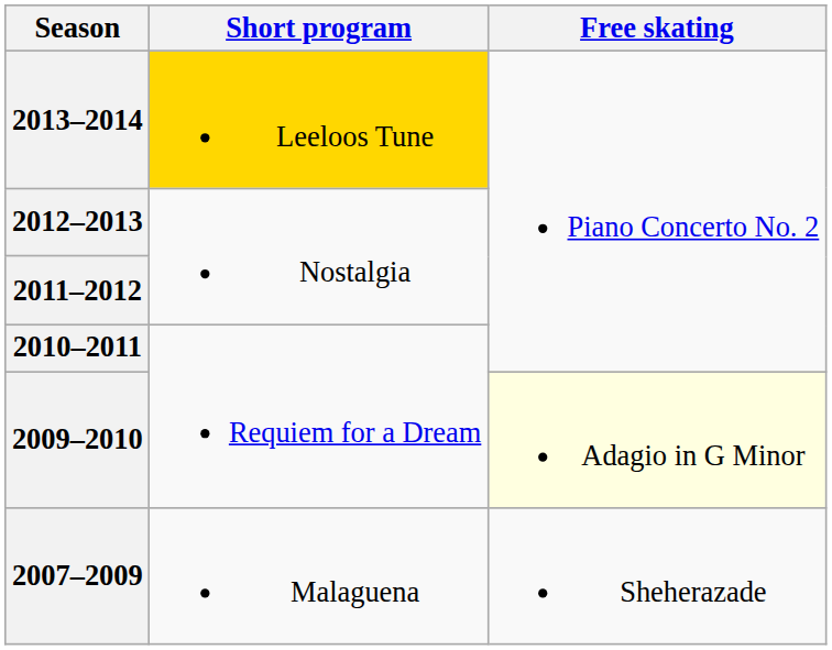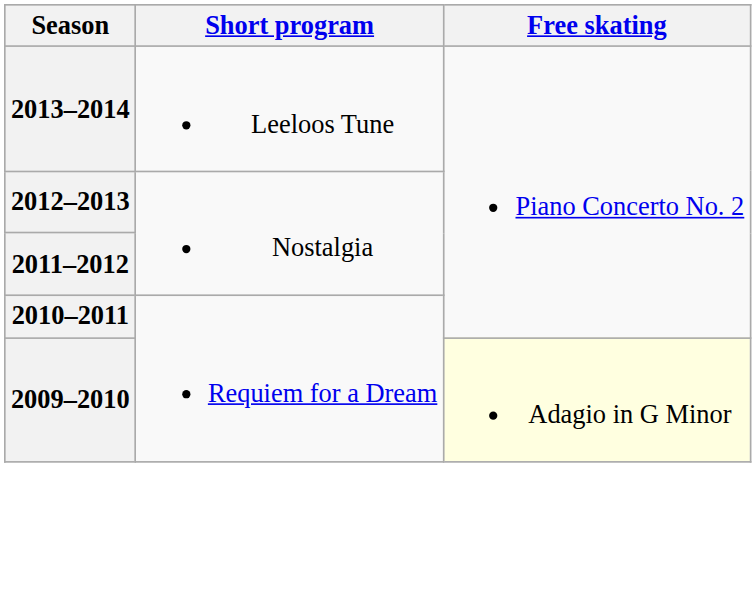2013–2014 | Short program: gold background -> no background
- row: 2007–2009 | Malaguena | Sheherazade
